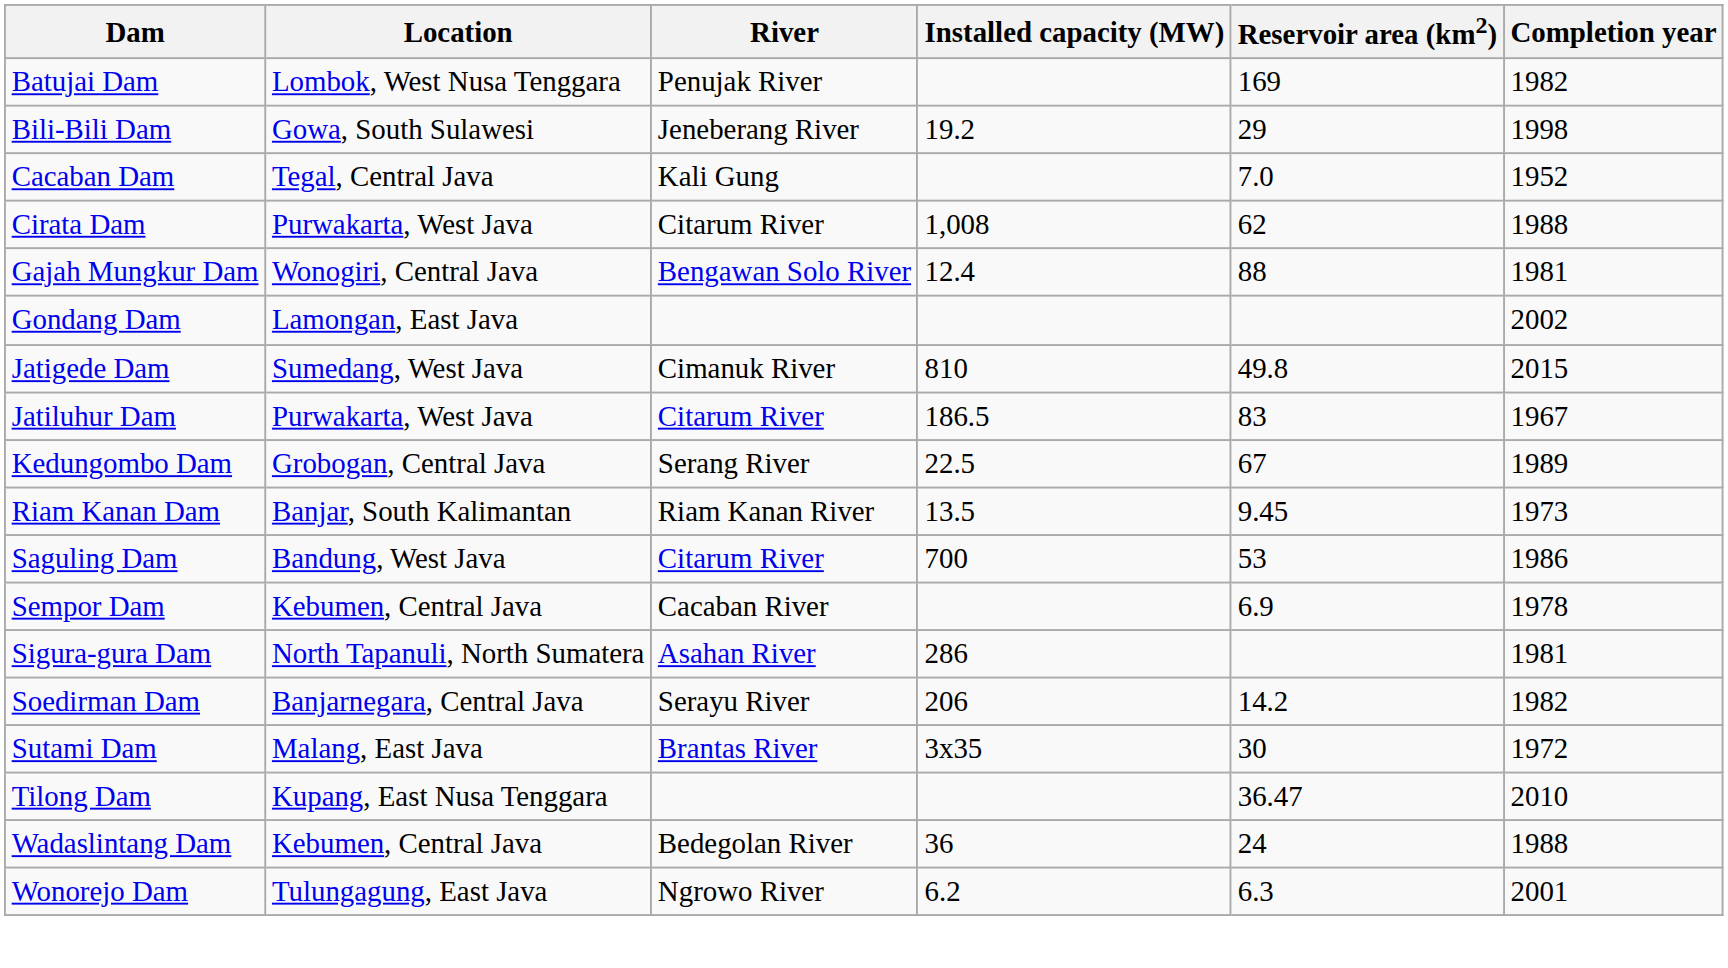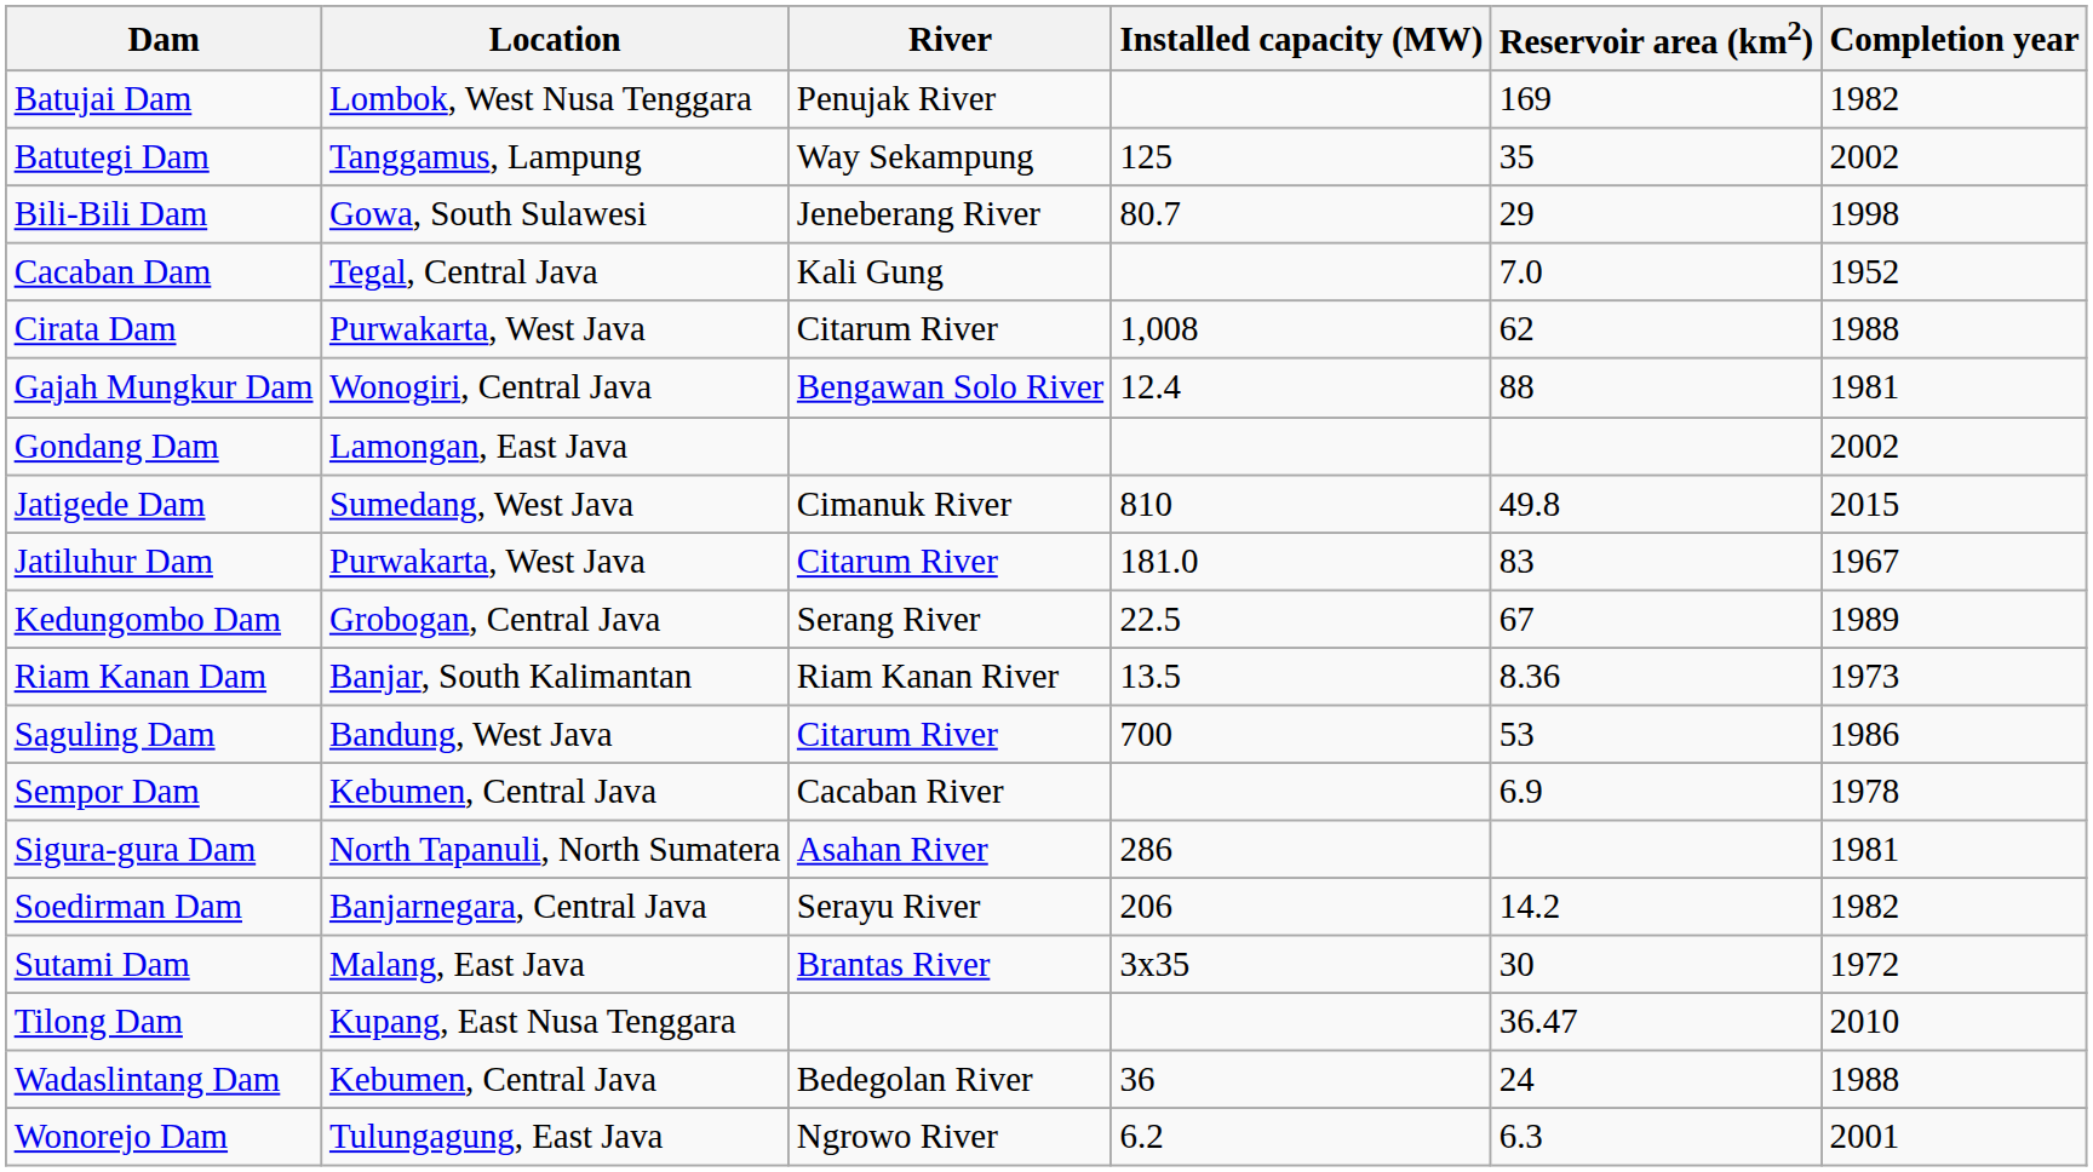+ row: Batutegi Dam | Tanggamus, Lampung | Way Sekampung | 125 | 35 | 2002
Bili-Bili Dam | Installed capacity (MW): 19.2 -> 80.7
Jatiluhur Dam | Installed capacity (MW): 186.5 -> 181.0
Riam Kanan Dam | Reservoir area (km2): 9.45 -> 8.36
